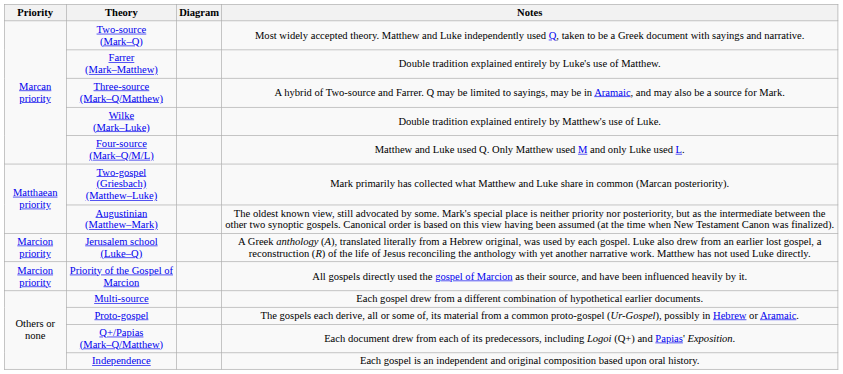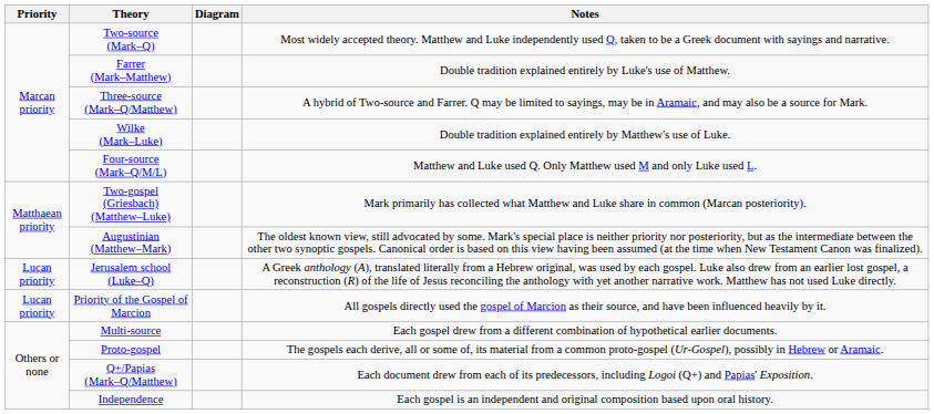Jerusalem school (Luke–Q) | Priority: Marcion priority -> Lucan priority
Priority of the Gospel of Marcion | Priority: Marcion priority -> Lucan priority
